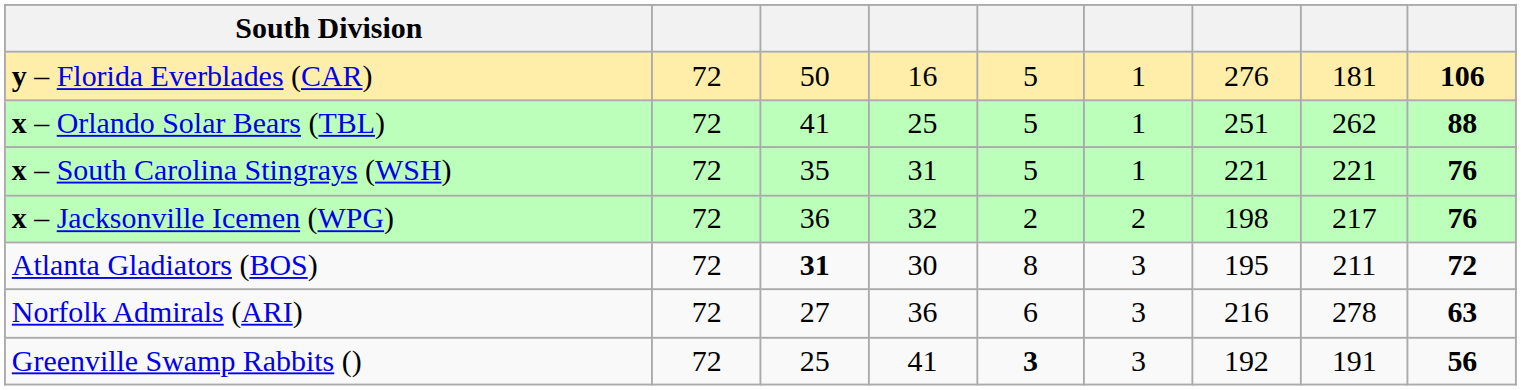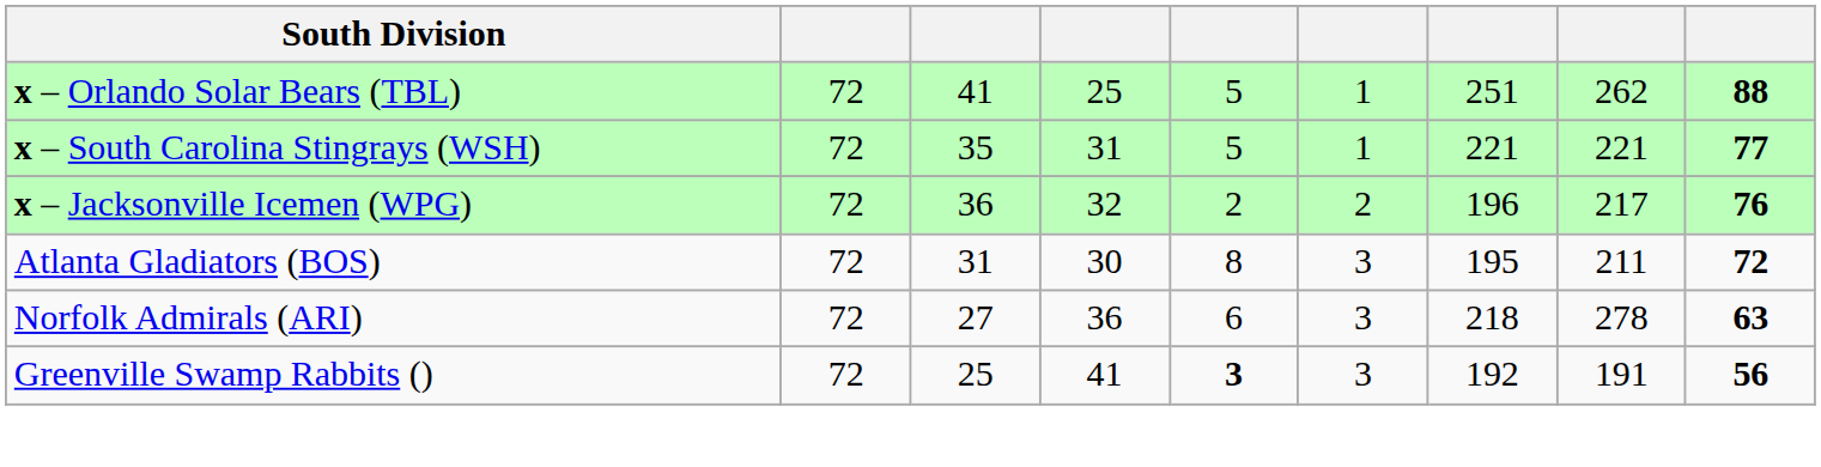- row: y – Florida Everblades (CAR) | 72 | 50 | 16 | 5 | 1 | 276 | 181 | 106
x – South Carolina Stingrays (WSH) | column 9: 76 -> 77
x – Jacksonville Icemen (WPG) | column 7: 198 -> 196
Atlanta Gladiators (BOS) | column 3: bold -> normal
Norfolk Admirals (ARI) | column 7: 216 -> 218
